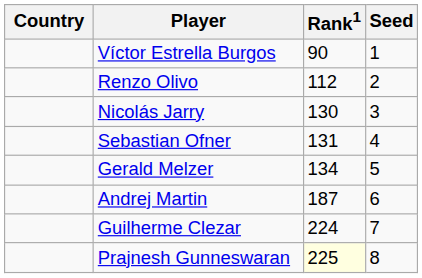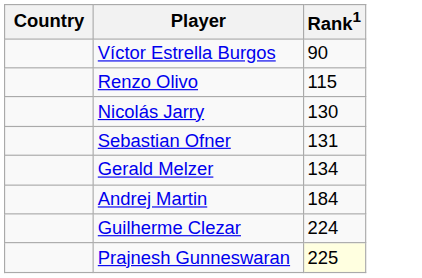- column: Seed | 1 | 2 | 3 | 4 | 5 | 6 | 7 | 8
Renzo Olivo | Rank1: 112 -> 115
Andrej Martin | Rank1: 187 -> 184
